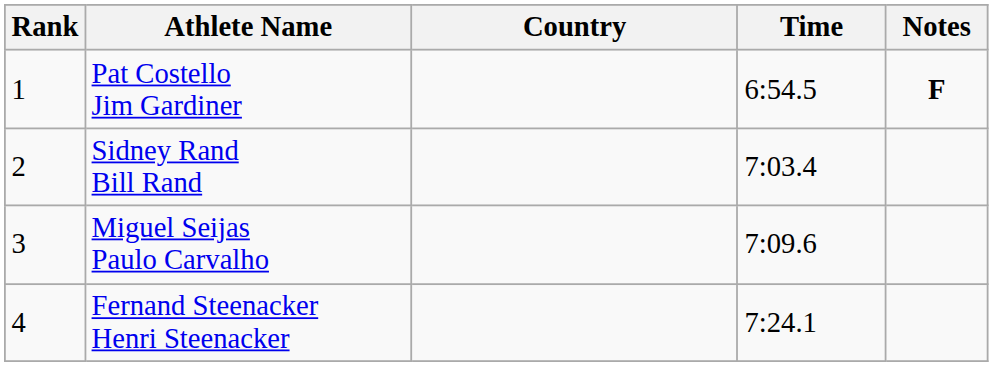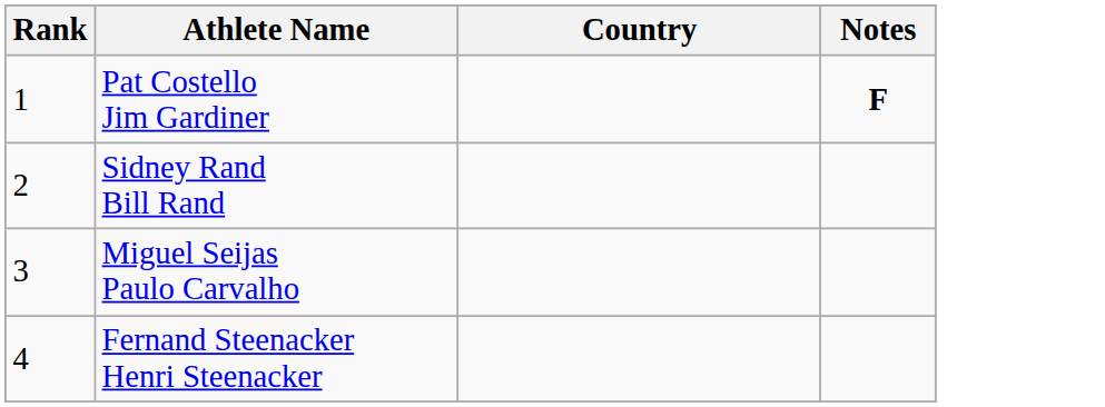- column: Time | 6:54.5 | 7:03.4 | 7:09.6 | 7:24.1
